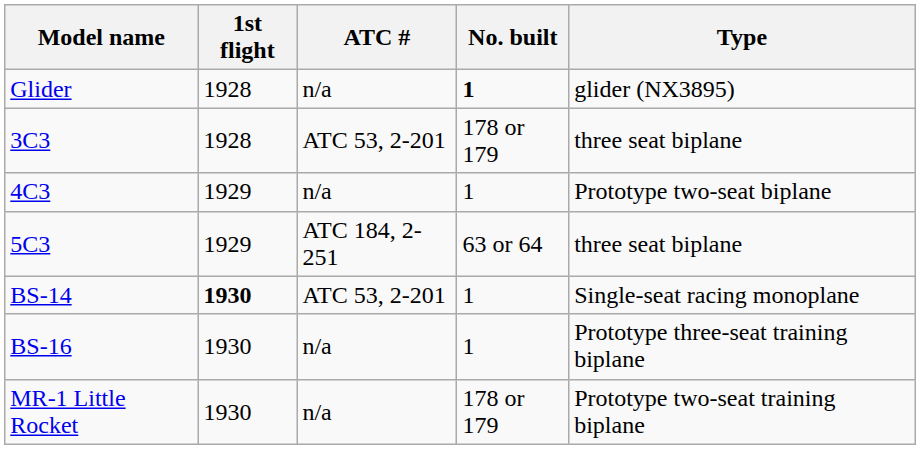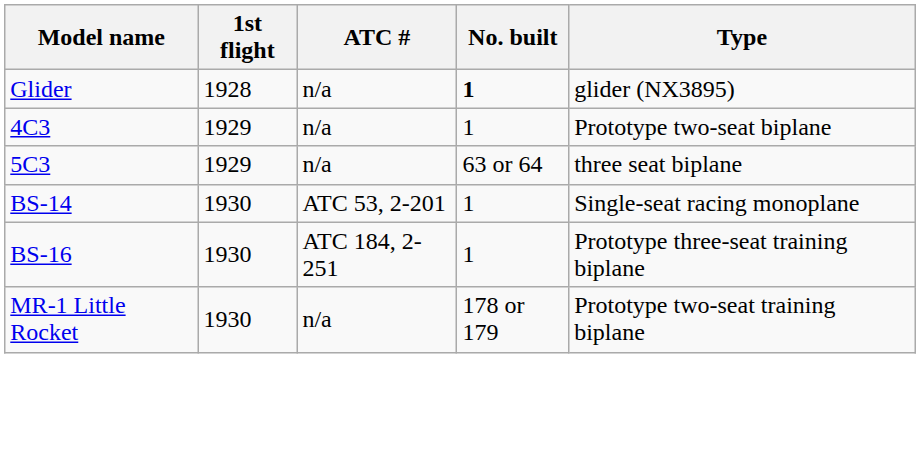- row: 3C3 | 1928 | ATC 53, 2-201 | 178 or 179 | three seat biplane
5C3 | ATC #: ATC 184, 2-251 -> n/a
BS-14 | 1st flight: bold -> normal
BS-16 | ATC #: n/a -> ATC 184, 2-251
